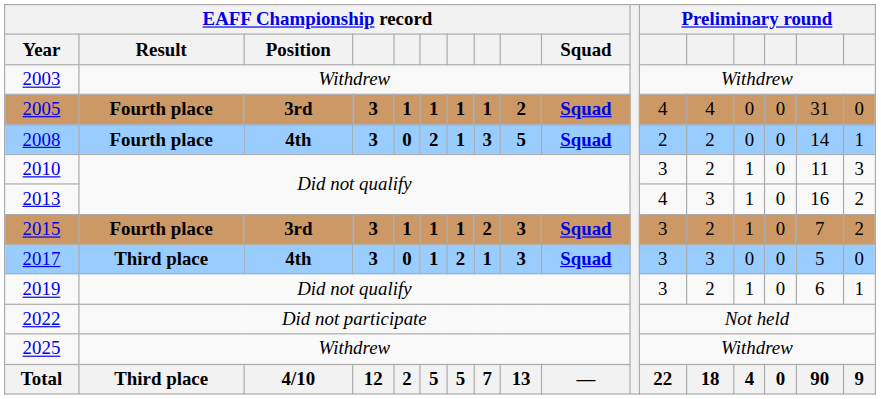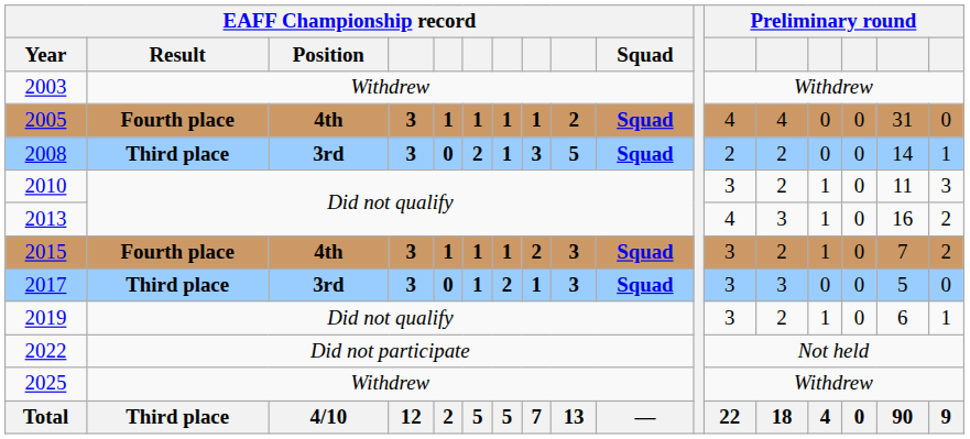2005 | EAFF Championship record / Position: 3rd -> 4th
2008 | EAFF Championship record / Result: Fourth place -> Third place
2008 | EAFF Championship record / Position: 4th -> 3rd
2015 | EAFF Championship record / Position: 3rd -> 4th
2017 | EAFF Championship record / Position: 4th -> 3rd
